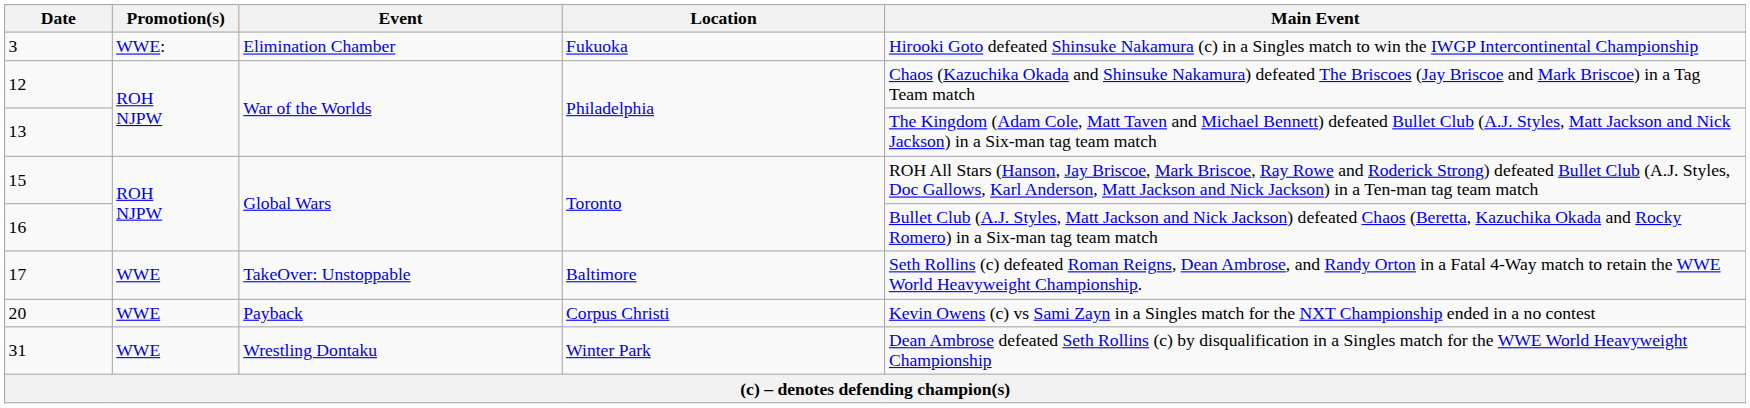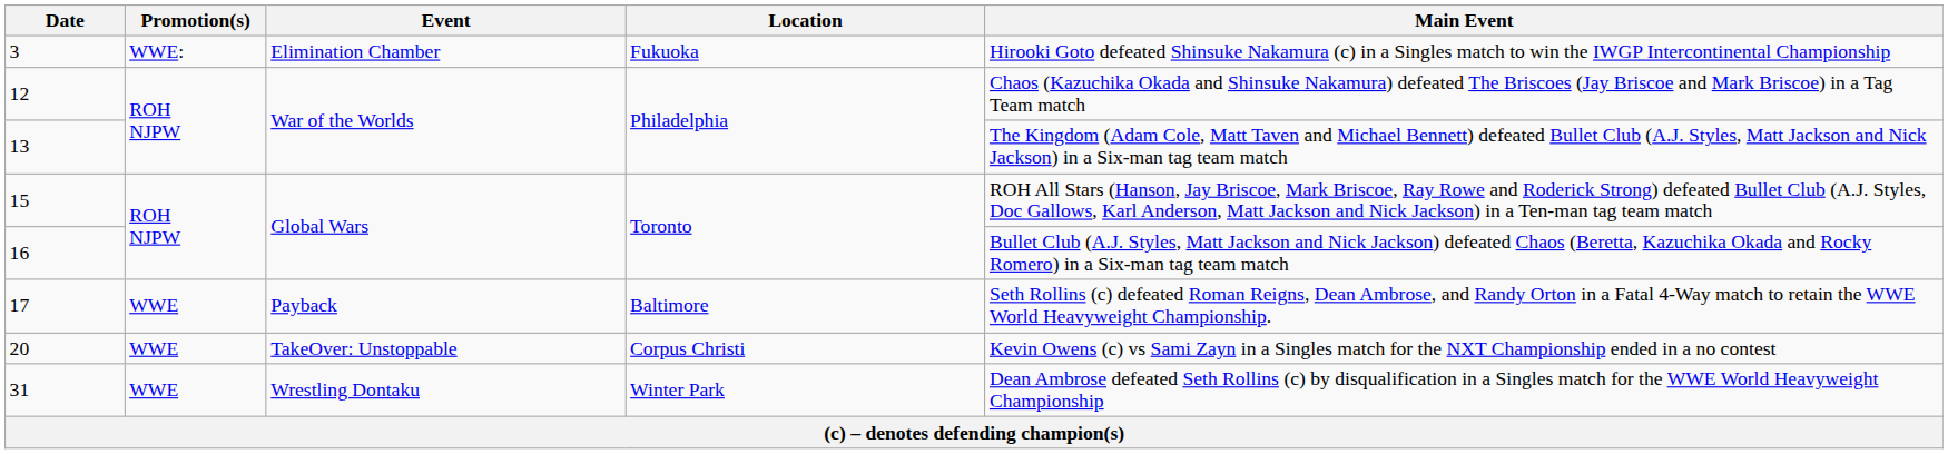17 | Event: TakeOver: Unstoppable -> Payback
20 | Event: Payback -> TakeOver: Unstoppable
